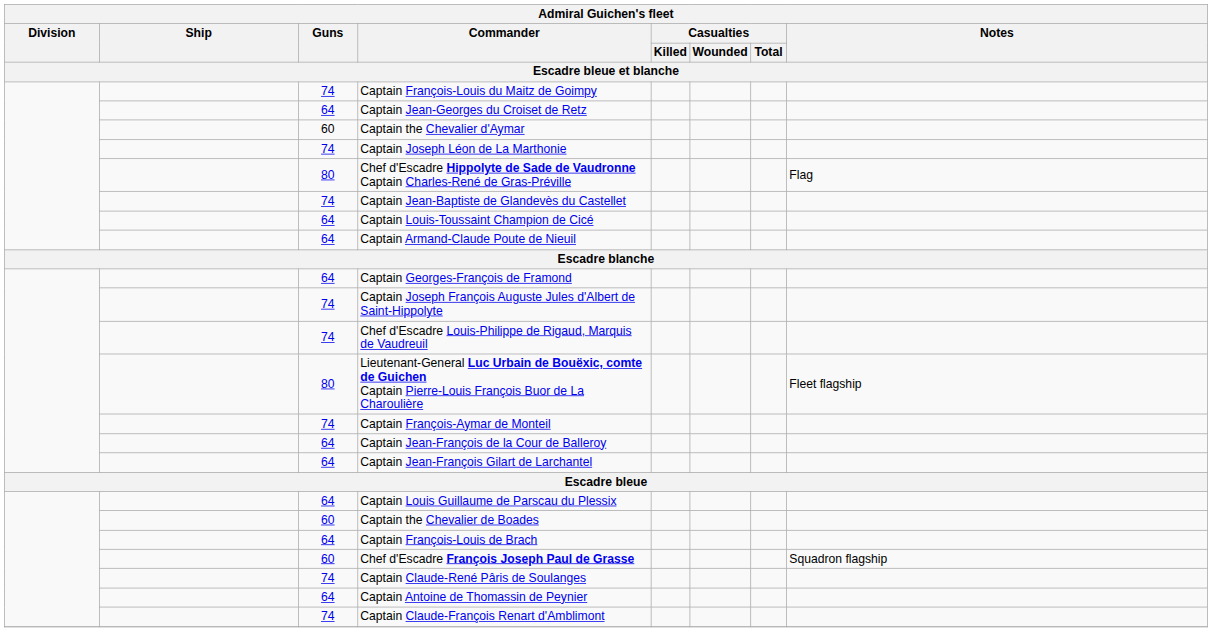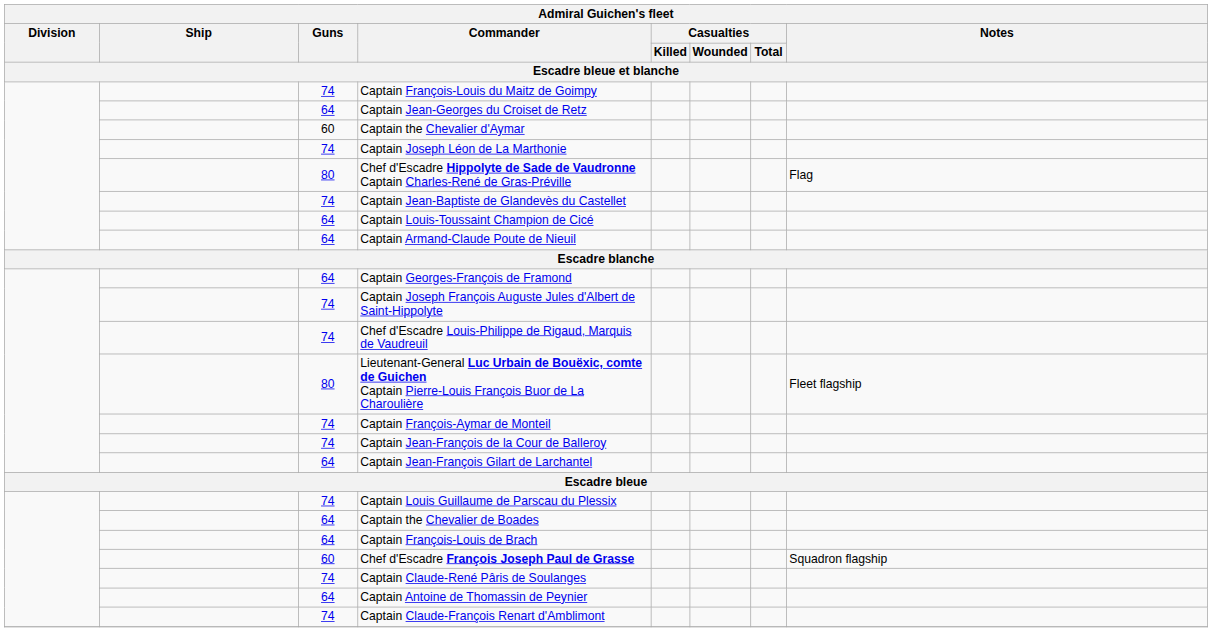Captain Jean-François de la Cour de Balleroy | Guns: 64 -> 74
Captain Louis Guillaume de Parscau du Plessix | Guns: 64 -> 74
Captain the Chevalier de Boades | Guns: 60 -> 64
